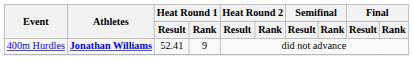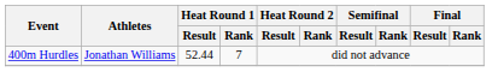400m Hurdles | Athletes: bold -> normal
400m Hurdles | Heat Round 1 / Result: 52.41 -> 52.44
400m Hurdles | Heat Round 1 / Rank: 9 -> 7
